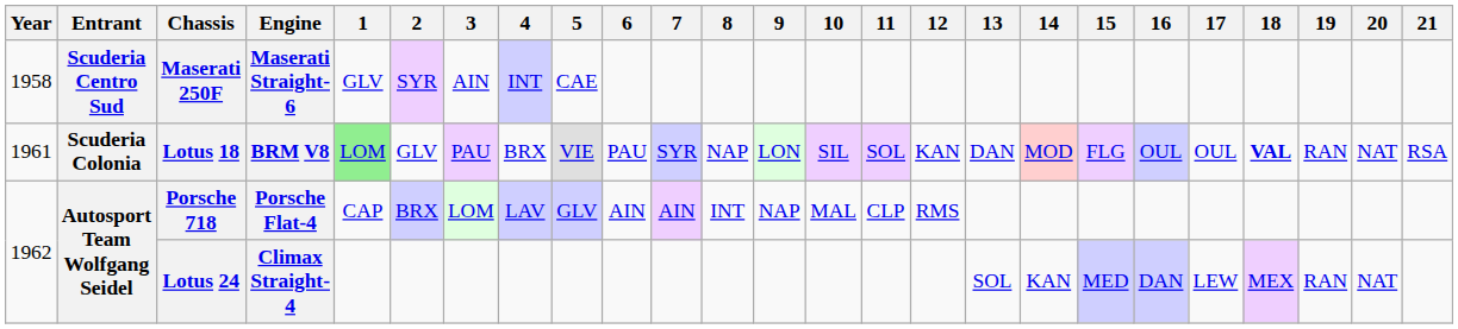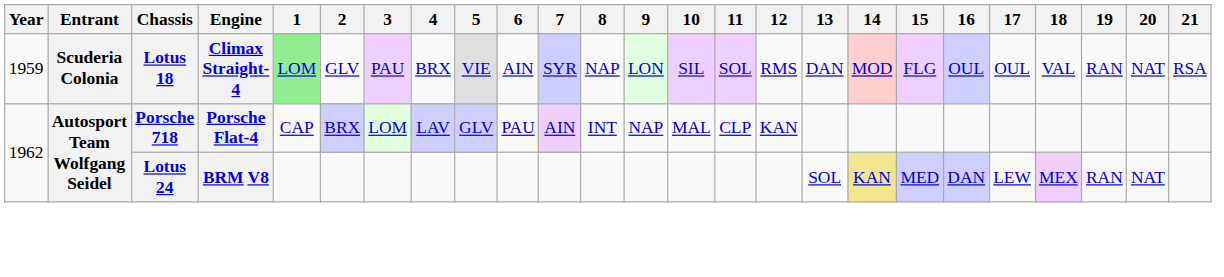- row: 1958 | Scuderia Centro Sud | Maserati 250F | Maserati Straight-6 | GLV | SYR | AIN | INT | CAE
Lotus 18 | Year: 1961 -> 1959
Lotus 18 | Engine: BRM V8 -> Climax Straight-4
Lotus 18 | 6: PAU -> AIN
Lotus 18 | 12: KAN -> RMS
Lotus 18 | 18: bold -> normal
Porsche 718 | 6: AIN -> PAU
Porsche 718 | 12: RMS -> KAN
Lotus 24 | Engine: Climax Straight-4 -> BRM V8
Lotus 24 | 14: no background -> khaki background
